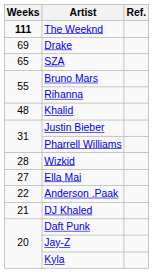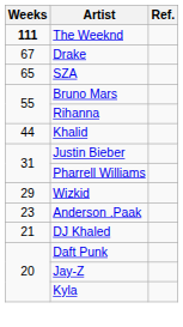Drake | Weeks: 69 -> 67
Khalid | Weeks: 48 -> 44
Wizkid | Weeks: 28 -> 29
- row: 27 | Ella Mai
Anderson .Paak | Weeks: 22 -> 23
